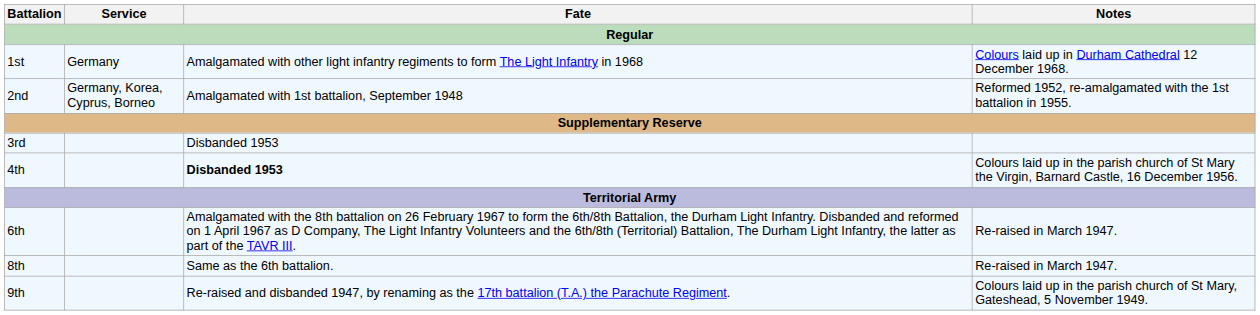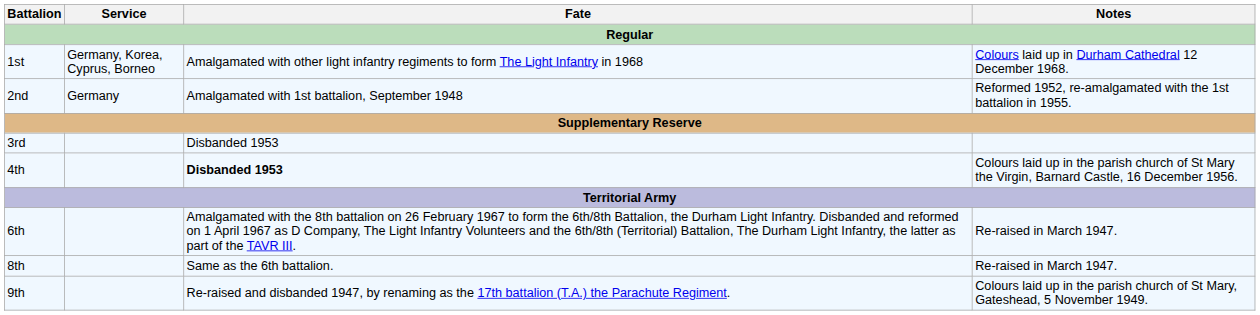1st | Service: Germany -> Germany, Korea, Cyprus, Borneo
2nd | Service: Germany, Korea, Cyprus, Borneo -> Germany
